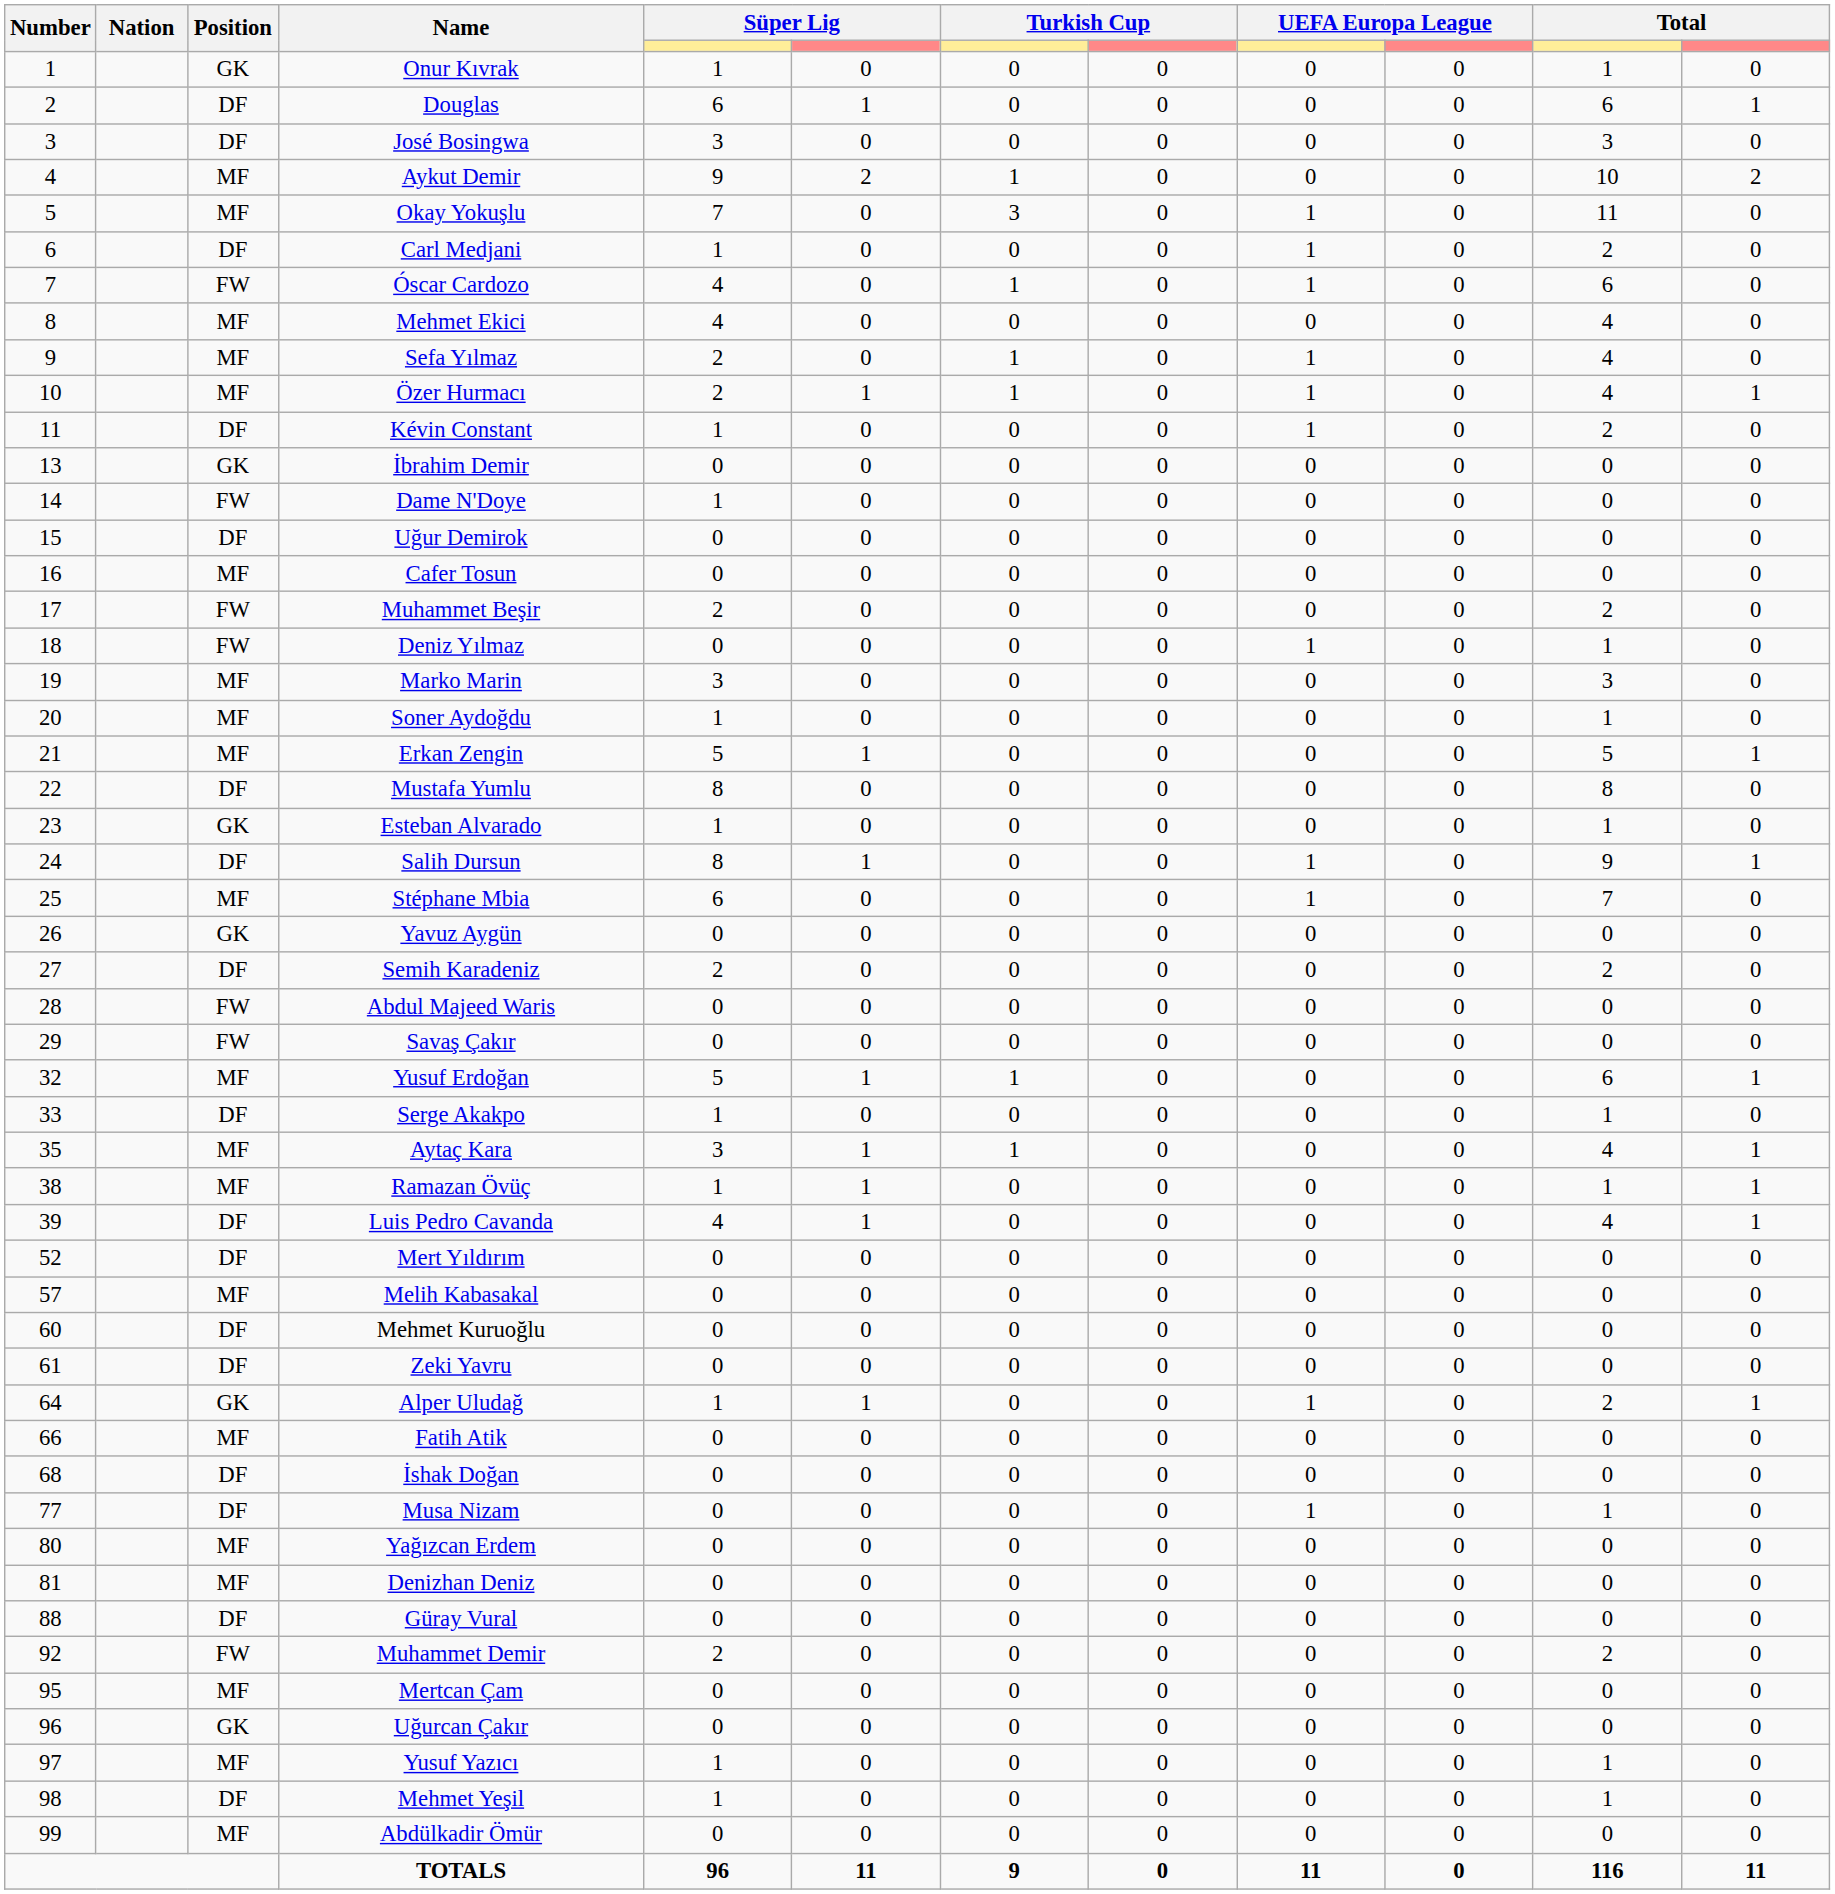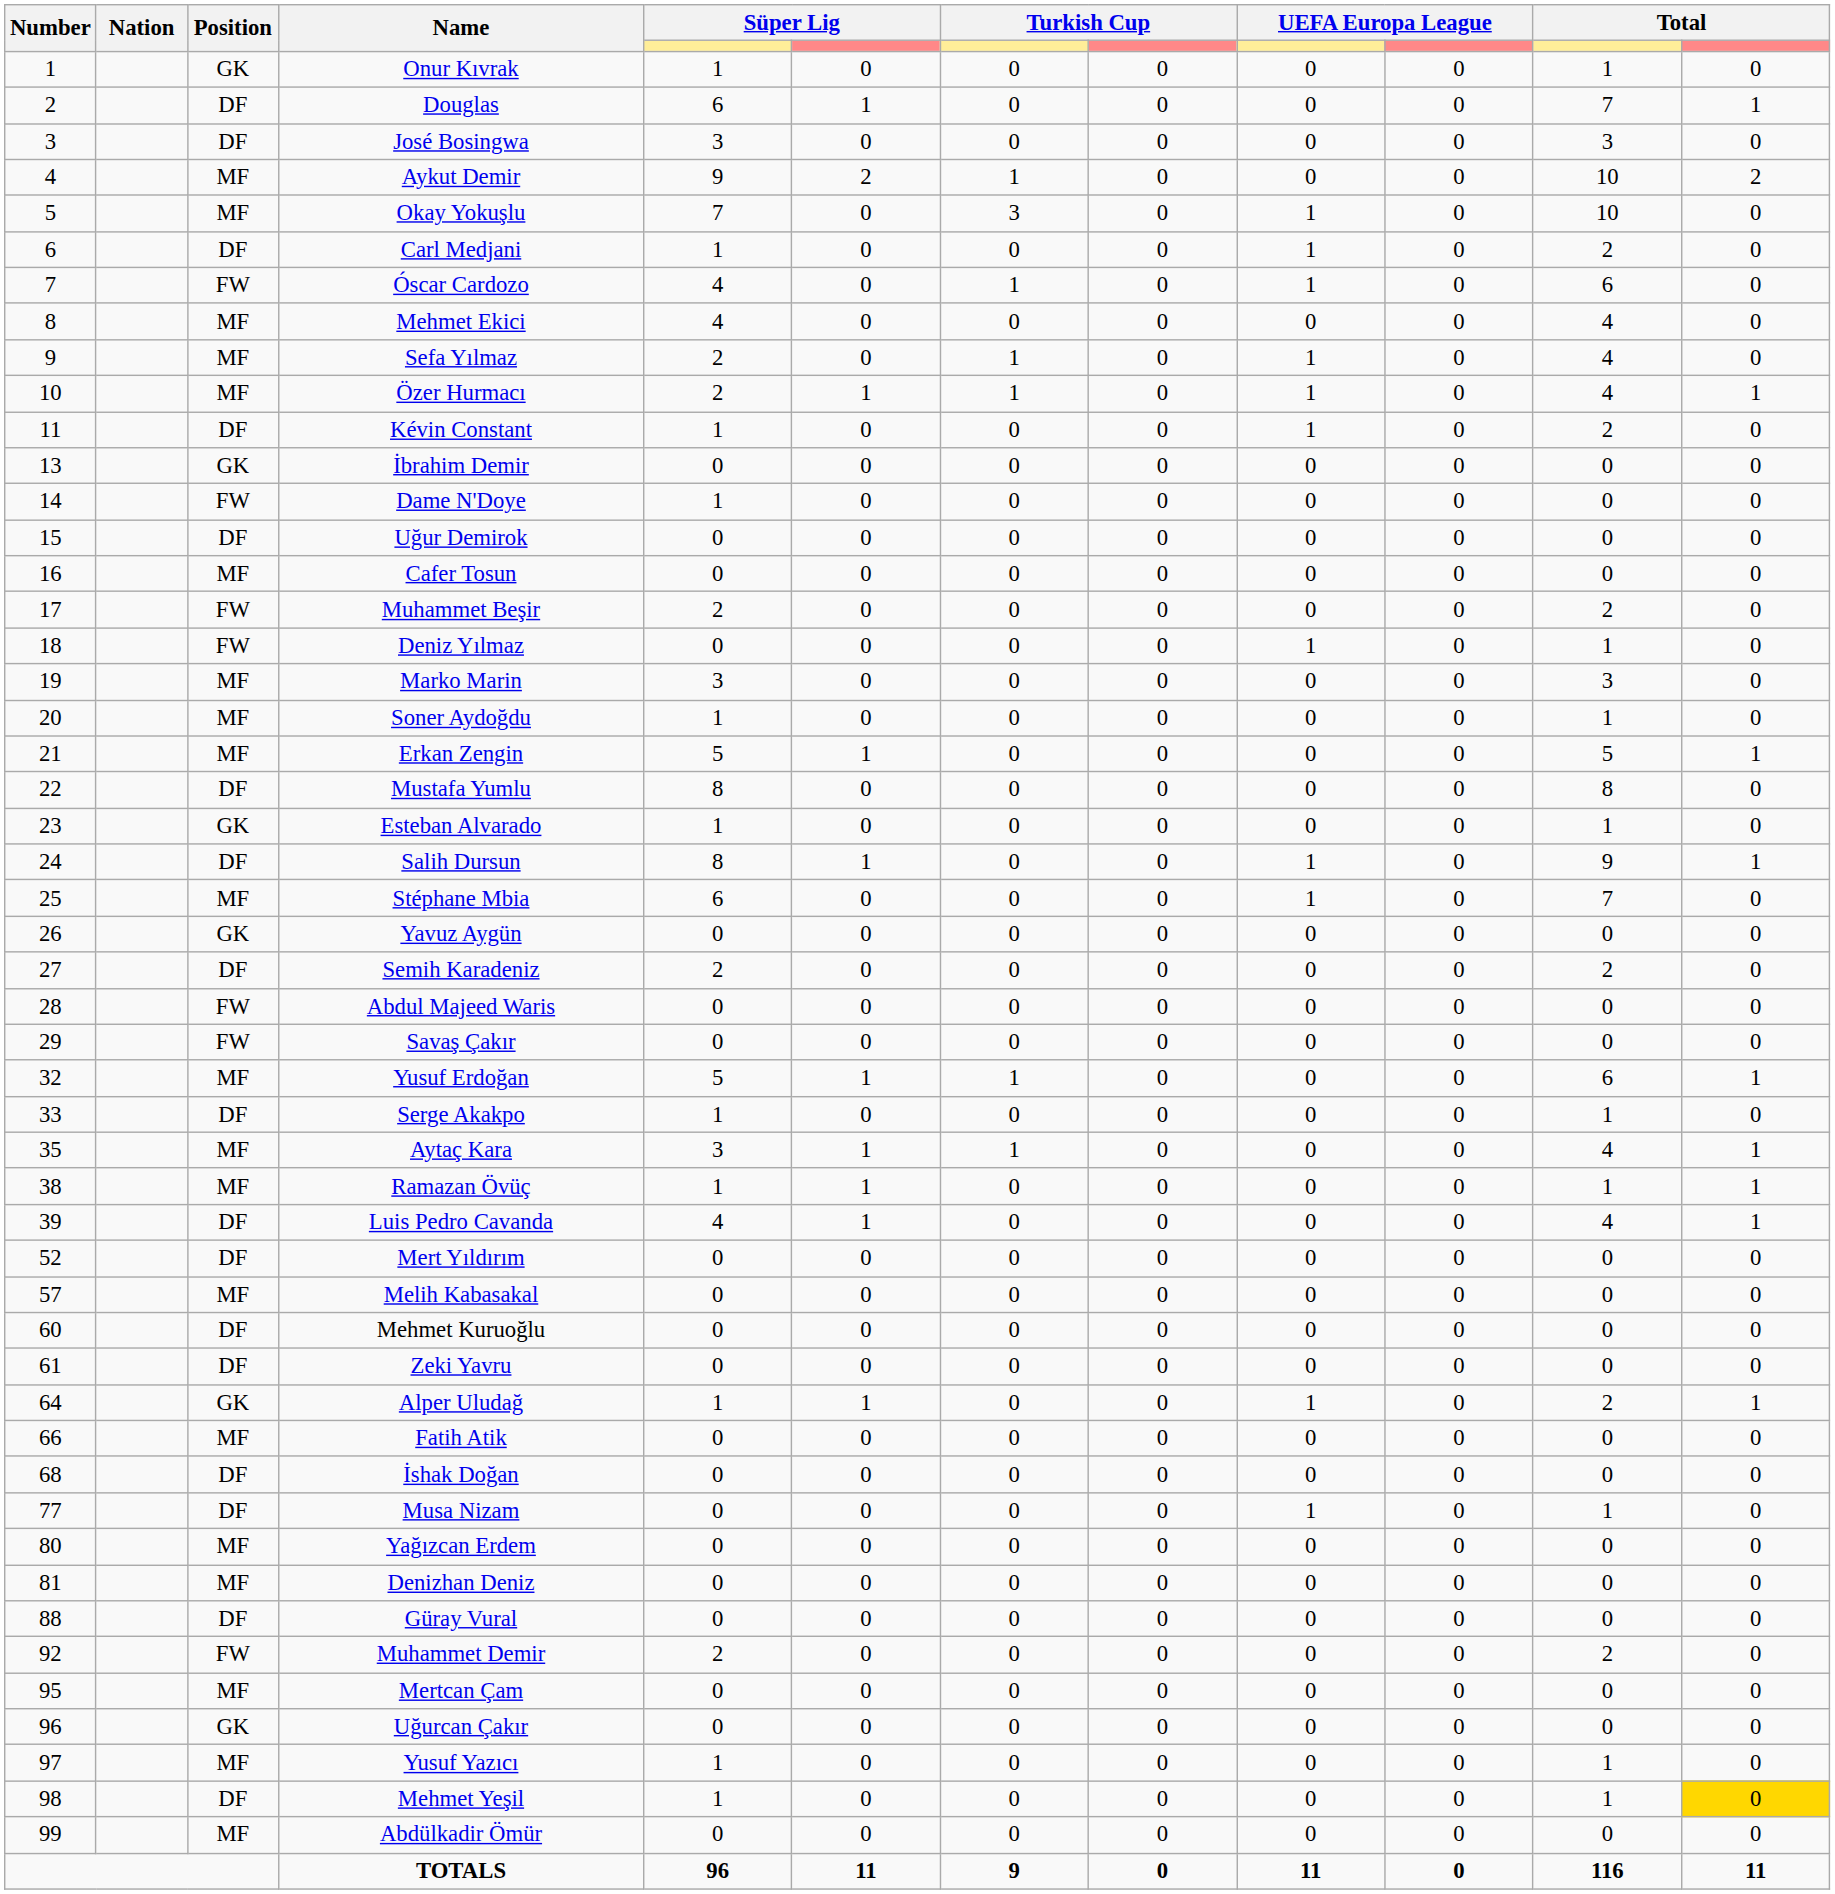Douglas | column 11: 6 -> 7
Okay Yokuşlu | column 11: 11 -> 10
Mehmet Yeşil | column 12: no background -> gold background
